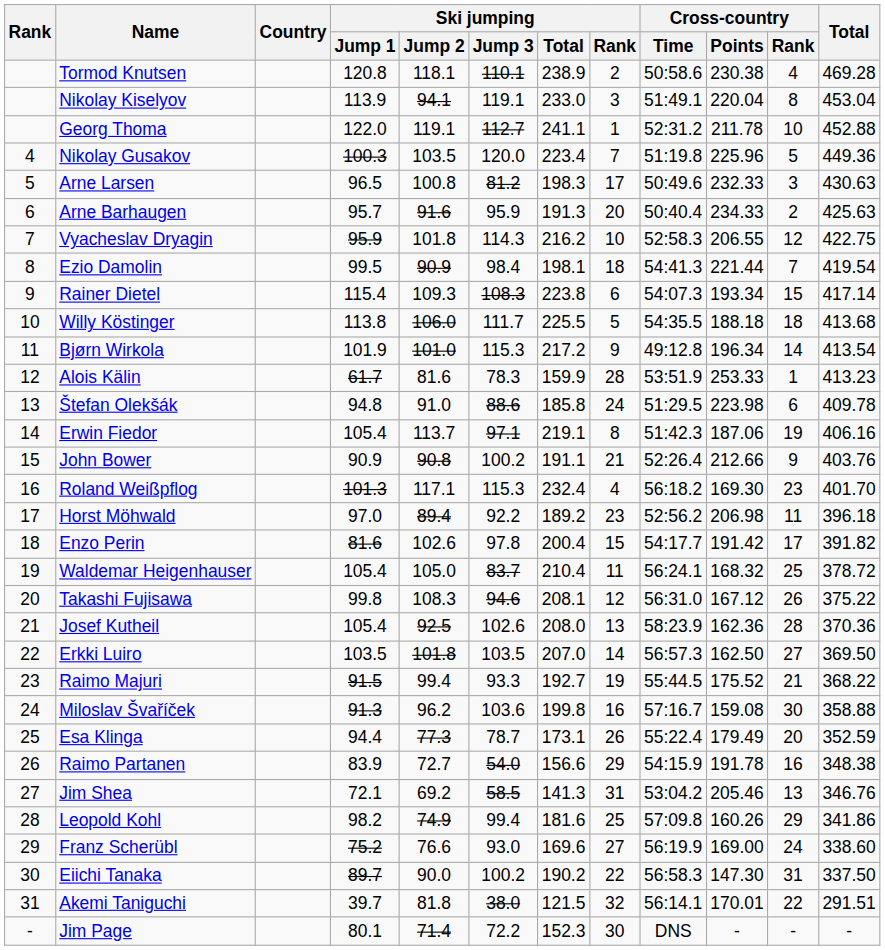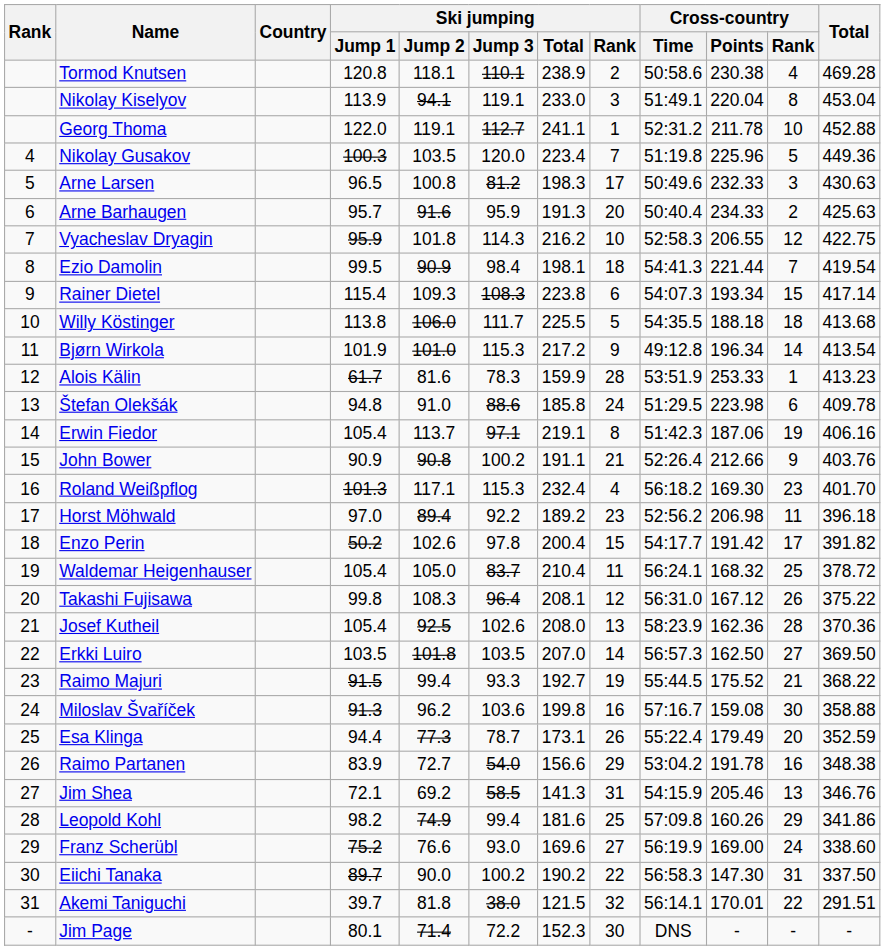Enzo Perin | Ski jumping / Jump 1: 81.6 -> 50.2
Takashi Fujisawa | Ski jumping / Jump 3: 94.6 -> 96.4
Raimo Partanen | Cross-country / Time: 54:15.9 -> 53:04.2
Jim Shea | Cross-country / Time: 53:04.2 -> 54:15.9
